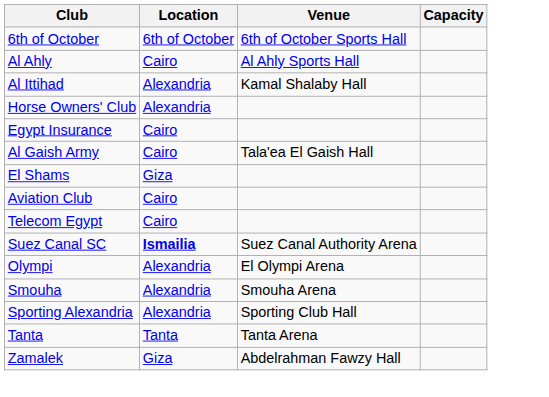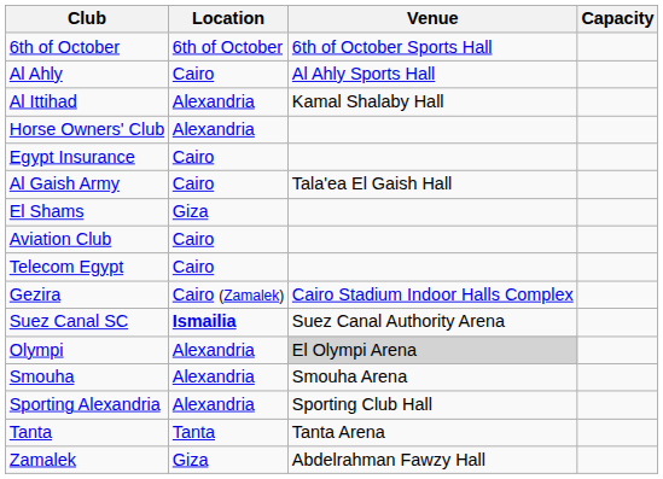+ row: Gezira | Cairo (Zamalek) | Cairo Stadium Indoor Halls Complex
Olympi | Venue: no background -> lightgrey background
